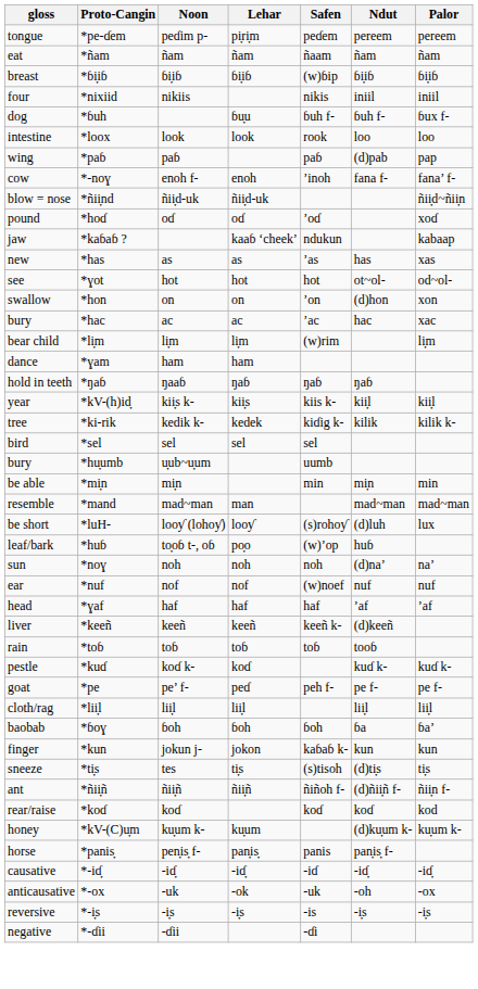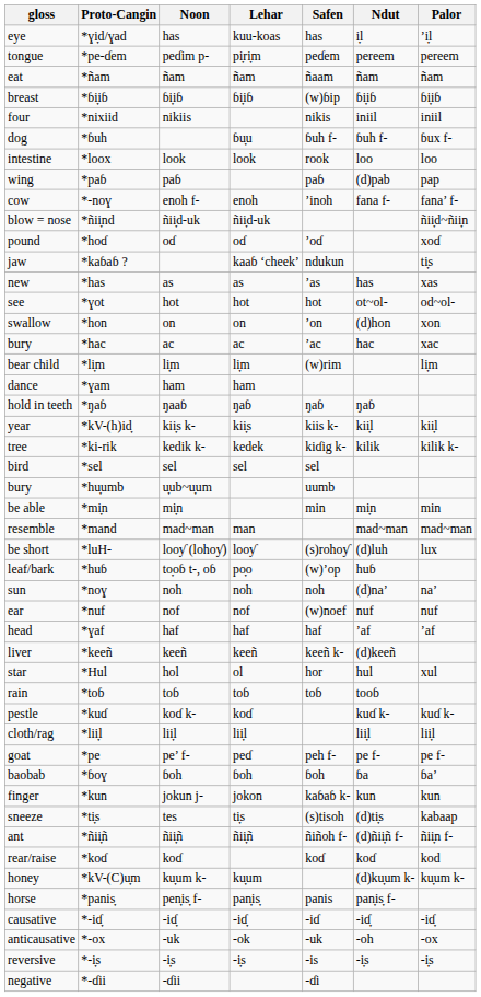+ row: eye | *ɣi̟d/ɣad | has | kuu-koas | has | i̟l | ’i̟l
*kaɓaɓ ? | Palor: kabaap -> ti̟s
+ row: star | *Hul | hol | ol | hor | hul | xul
rows swapped: *pe <-> *lii̟l
*ti̟s | Palor: ti̟s -> kabaap
